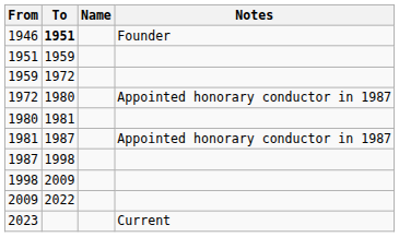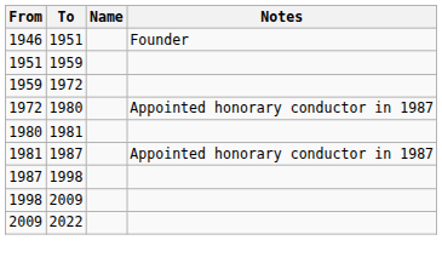1946 | To: bold -> normal
- row: 2023 | Current
